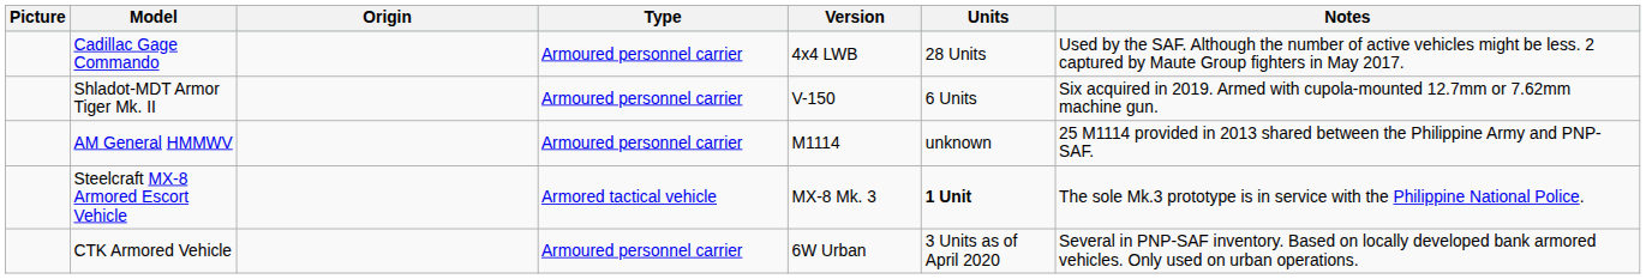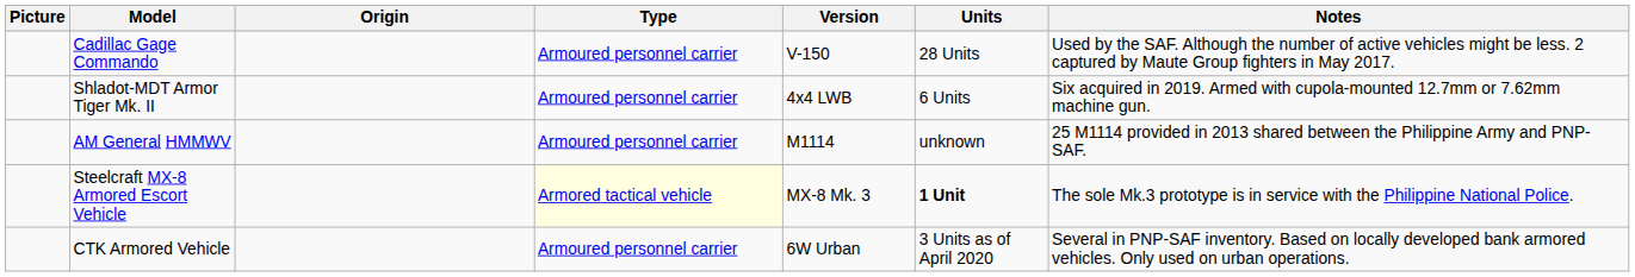Cadillac Gage Commando | Version: 4x4 LWB -> V-150
Shladot-MDT Armor Tiger Mk. II | Version: V-150 -> 4x4 LWB
Steelcraft MX-8 Armored Escort Vehicle | Type: no background -> lightyellow background
